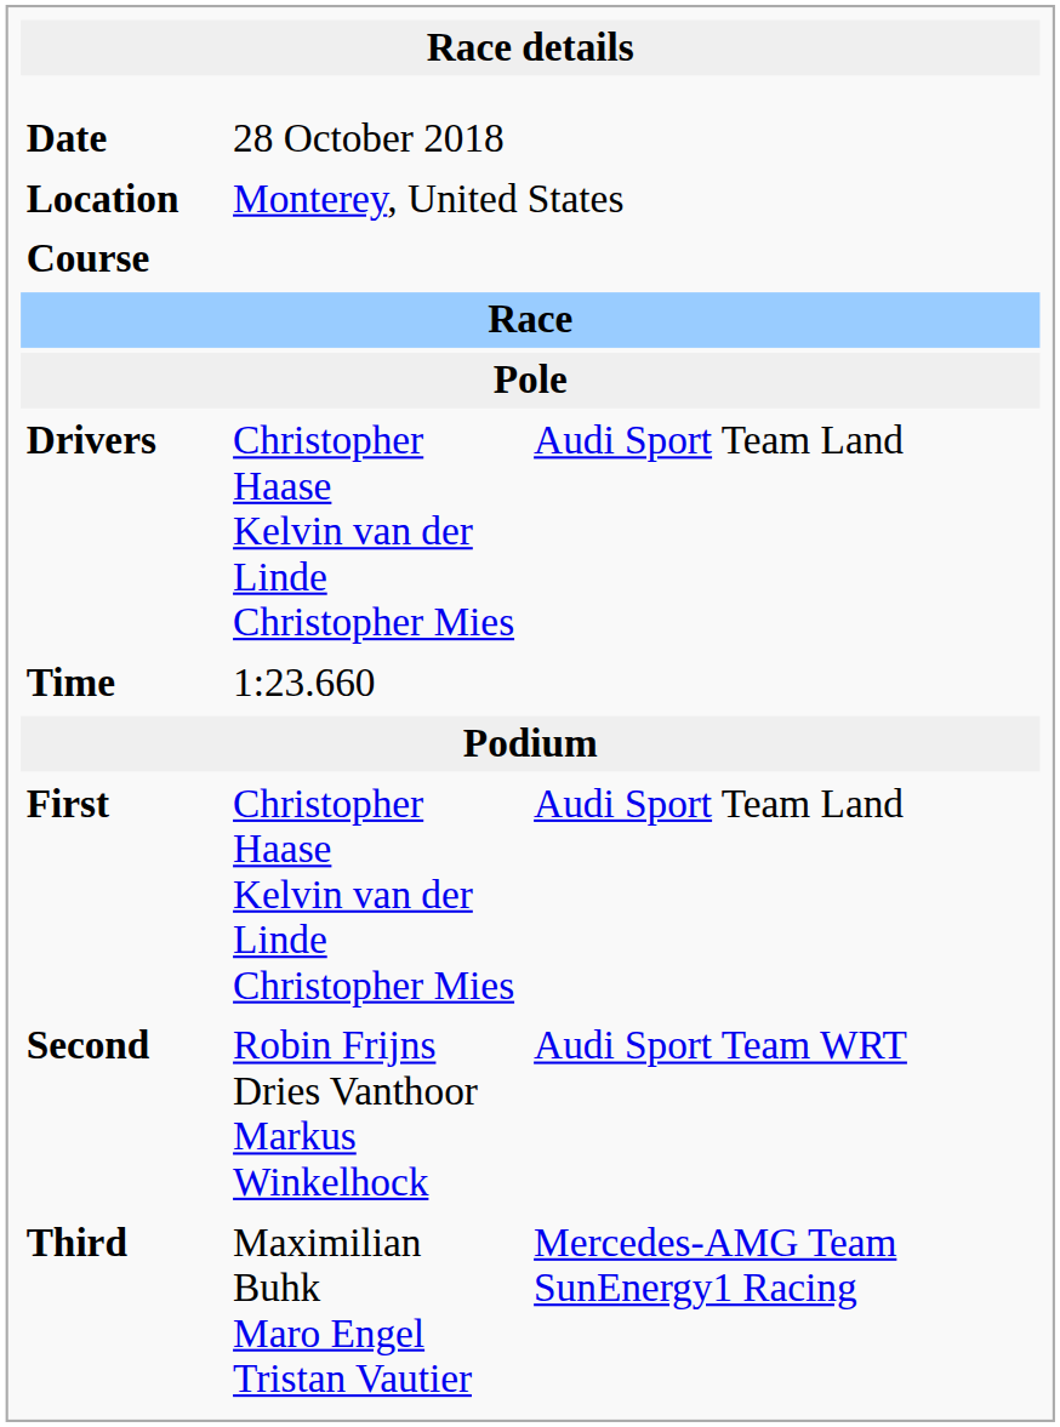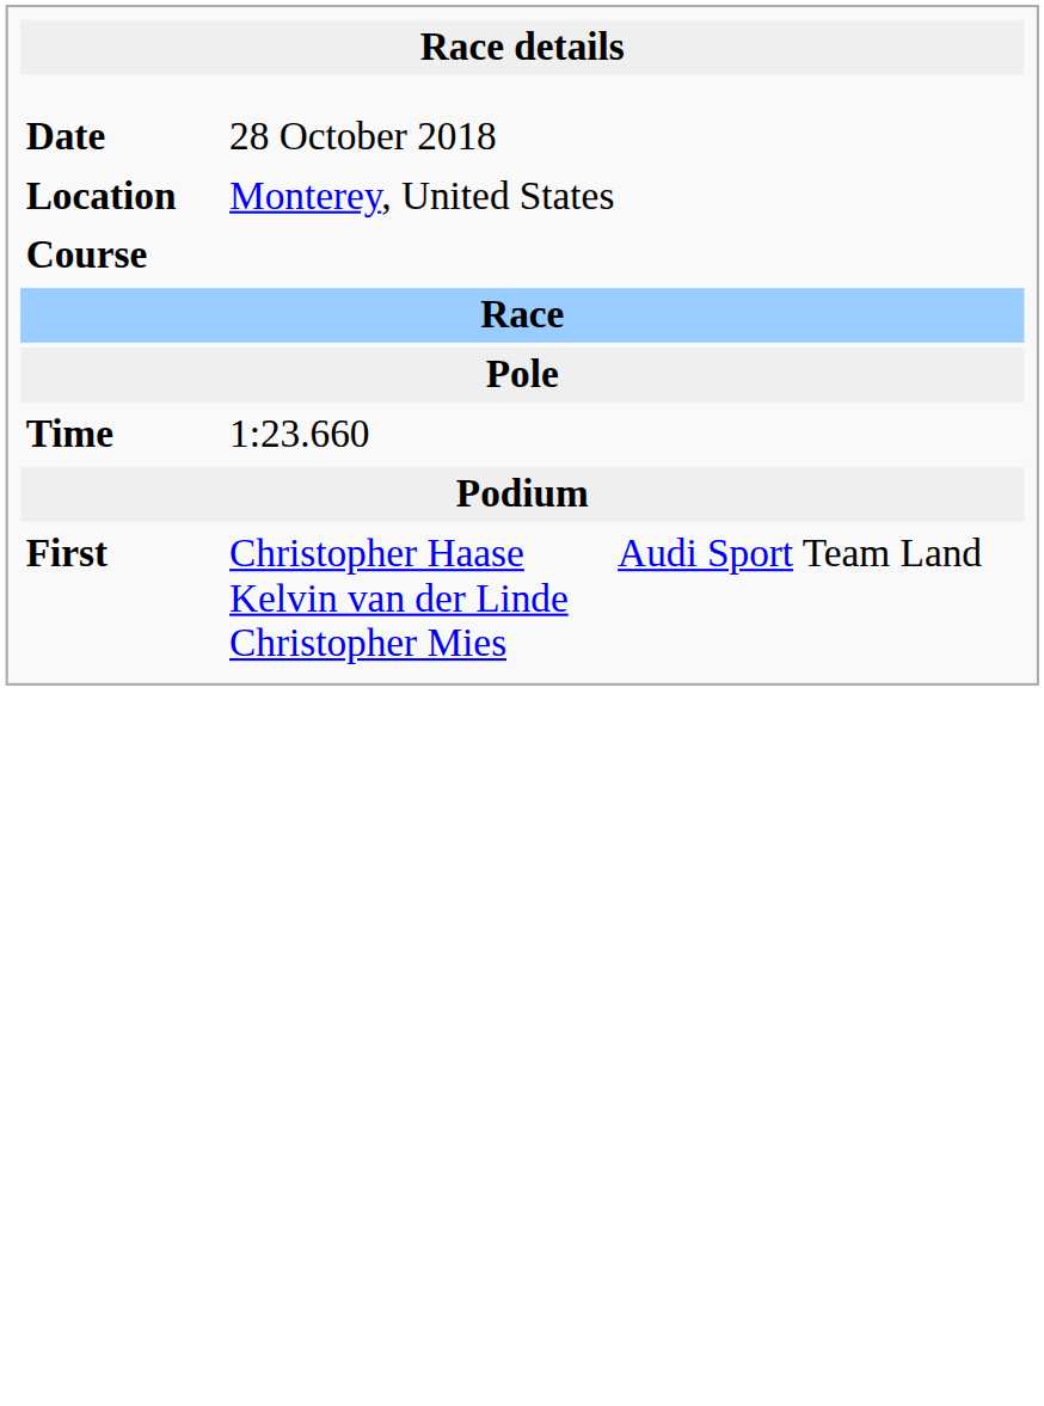- row: Drivers | Christopher Haase Kelvin van der Linde Christopher Mies | Audi Sport Team Land
- row: Second | Robin Frijns Dries Vanthoor Markus Winkelhock | Audi Sport Team WRT
- row: Third | Maximilian Buhk Maro Engel Tristan Vautier | Mercedes-AMG Team SunEnergy1 Racing
